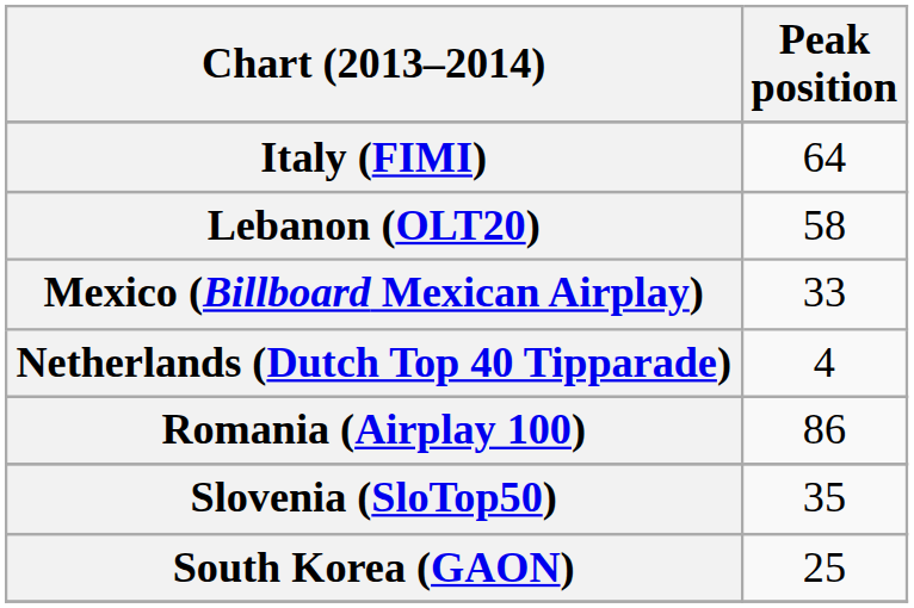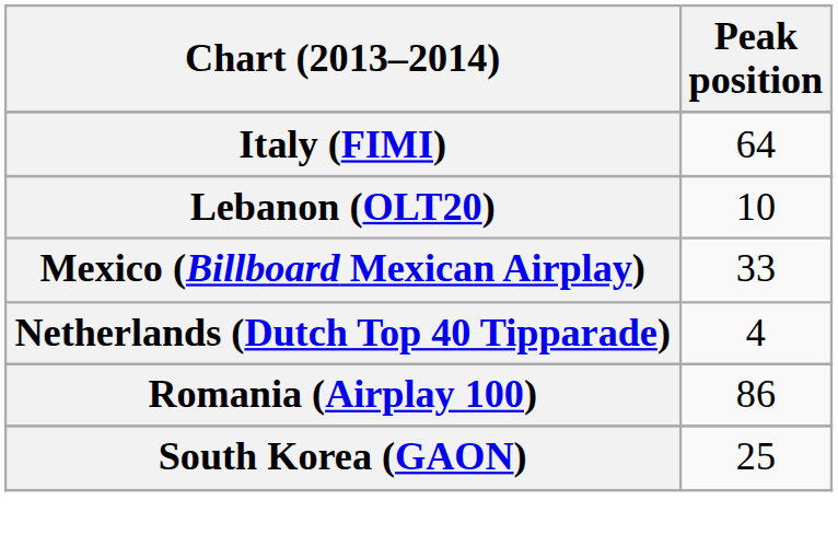Lebanon (OLT20) | Peak position: 58 -> 10
- row: Slovenia (SloTop50) | 35
